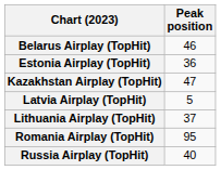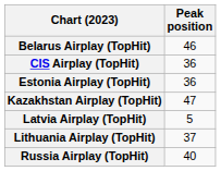+ row: CIS Airplay (TopHit) | 36
- row: Romania Airplay (TopHit) | 95
